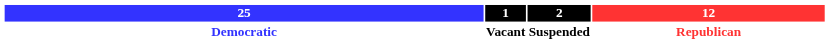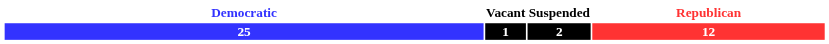rows swapped: 25 <-> Democratic
